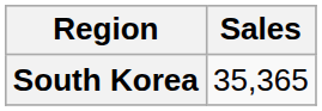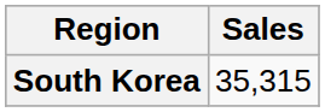South Korea | Sales: 35,365 -> 35,315
